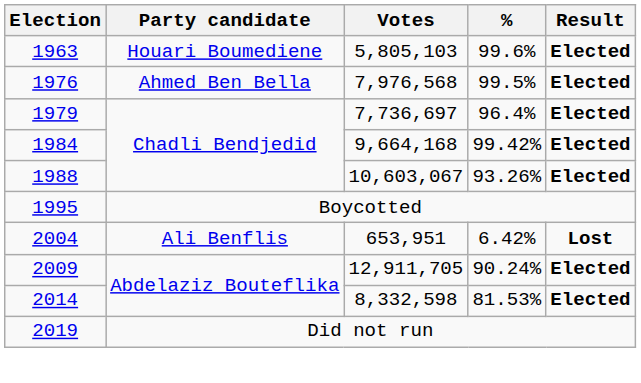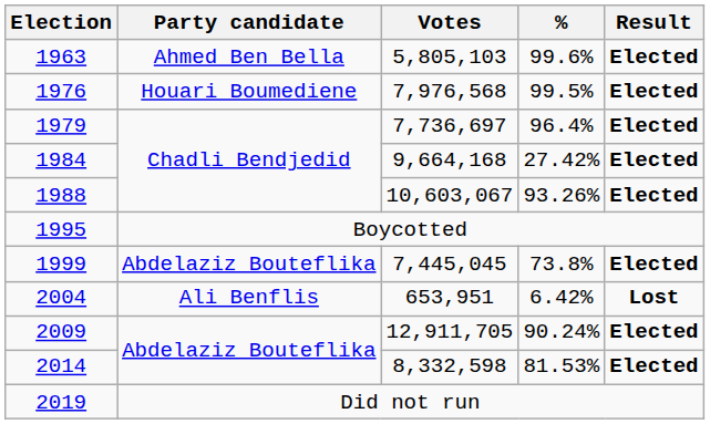1963 | Party candidate: Houari Boumediene -> Ahmed Ben Bella
1976 | Party candidate: Ahmed Ben Bella -> Houari Boumediene
1984 | %: 99.42% -> 27.42%
+ row: 1999 | Abdelaziz Bouteflika | 7,445,045 | 73.8% | Elected
